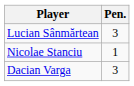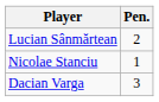Lucian Sânmărtean | Pen.: 3 -> 2
